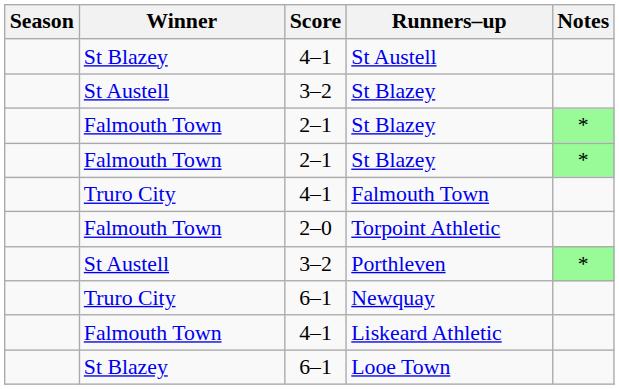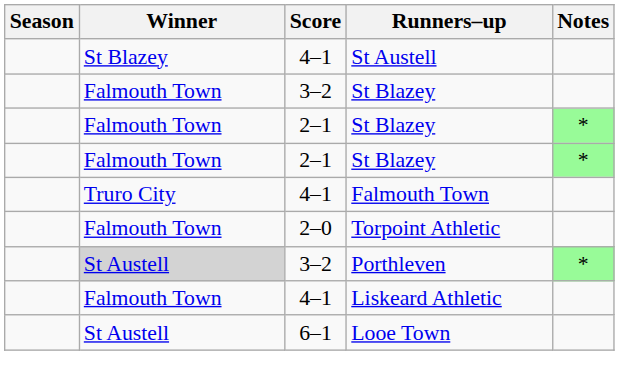3–2 / St Blazey | Winner: St Austell -> Falmouth Town
Porthleven | Winner: no background -> lightgrey background
- row: Truro City | 6–1 | Newquay
Looe Town | Winner: St Blazey -> St Austell
